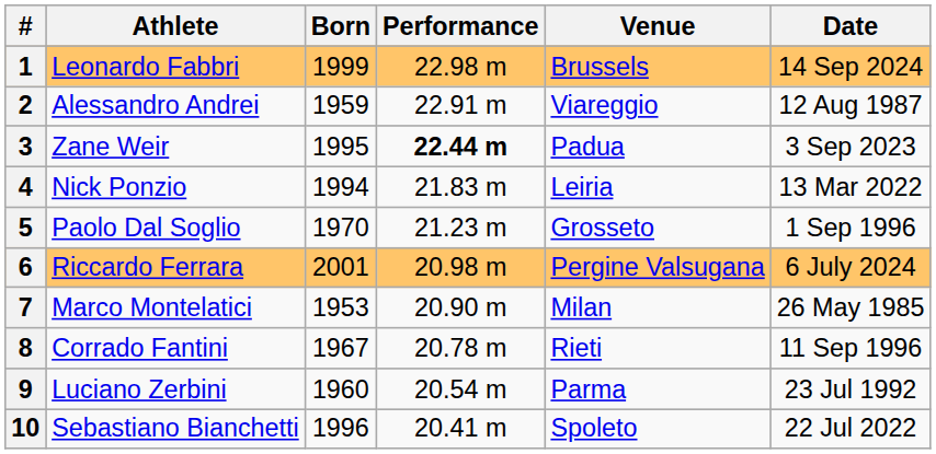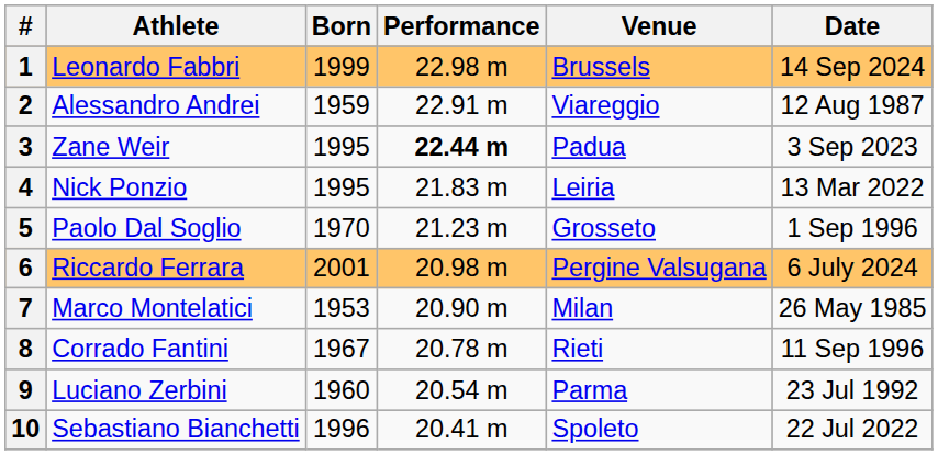4 | Born: 1994 -> 1995
